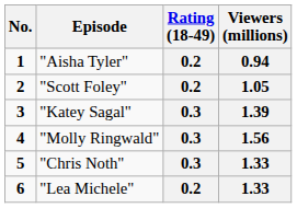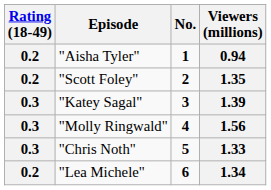columns swapped: No. <-> Rating (18-49)
"Scott Foley" | Viewers (millions): 1.05 -> 1.35
"Lea Michele" | Viewers (millions): 1.33 -> 1.34
